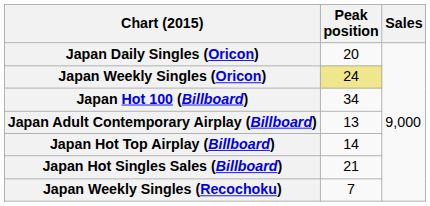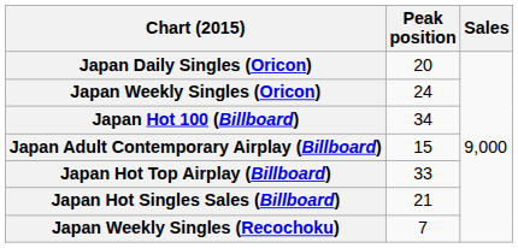Japan Weekly Singles (Oricon) | Peak position: khaki background -> no background
Japan Adult Contemporary Airplay (Billboard) | Peak position: 13 -> 15
Japan Hot Top Airplay (Billboard) | Peak position: 14 -> 33
